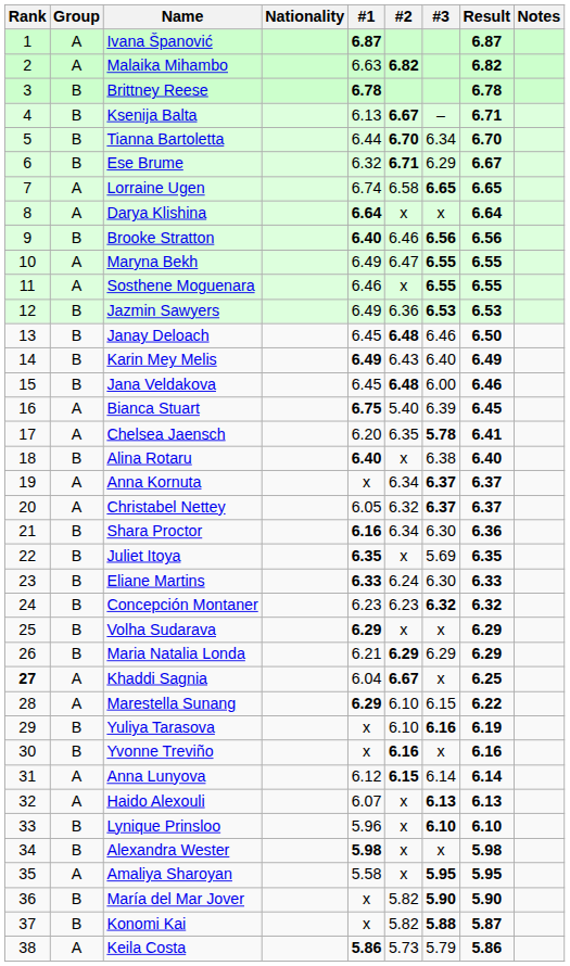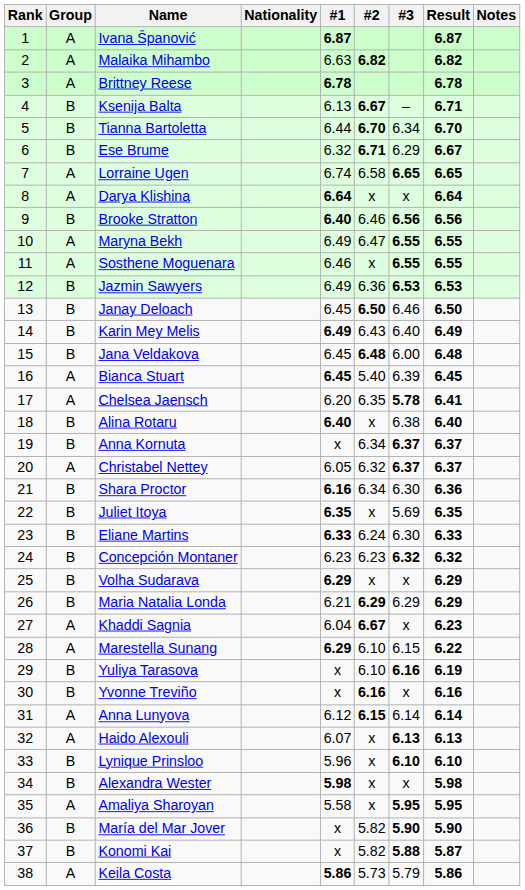Brittney Reese | Group: B -> A
Janay Deloach | #2: 6.48 -> 6.50
Jana Veldakova | Result: 6.46 -> 6.48
Bianca Stuart | #1: 6.75 -> 6.45
Anna Kornuta | Group: A -> B
Khaddi Sagnia | Rank: bold -> normal
Khaddi Sagnia | Result: 6.25 -> 6.23
